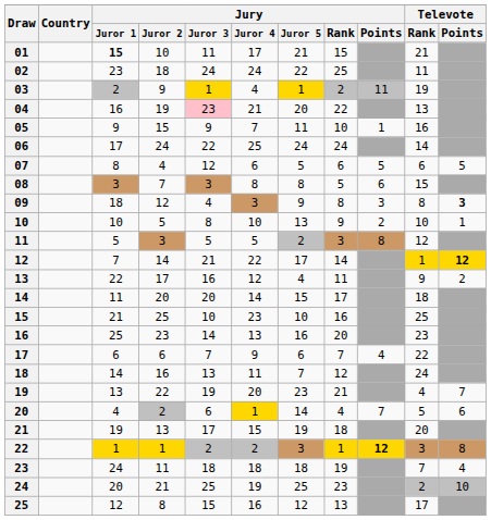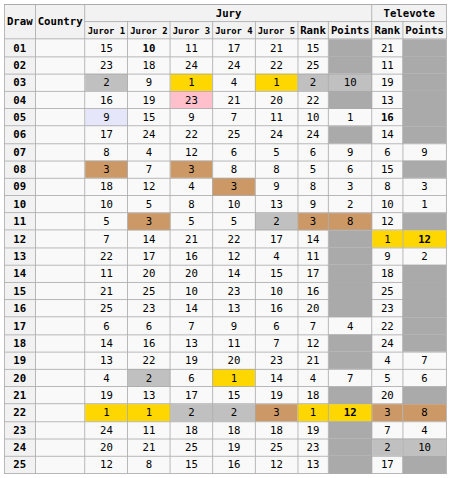01 | Jury / Juror 1: bold -> normal
01 | Jury / Juror 2: normal -> bold
03 | Jury / Points: 11 -> 10
05 | Jury / Juror 1: no background -> lavender background
05 | Televote / Rank: normal -> bold
07 | Jury / Points: 5 -> 9
07 | Televote / Points: 5 -> 9
09 | Televote / Points: bold -> normal
